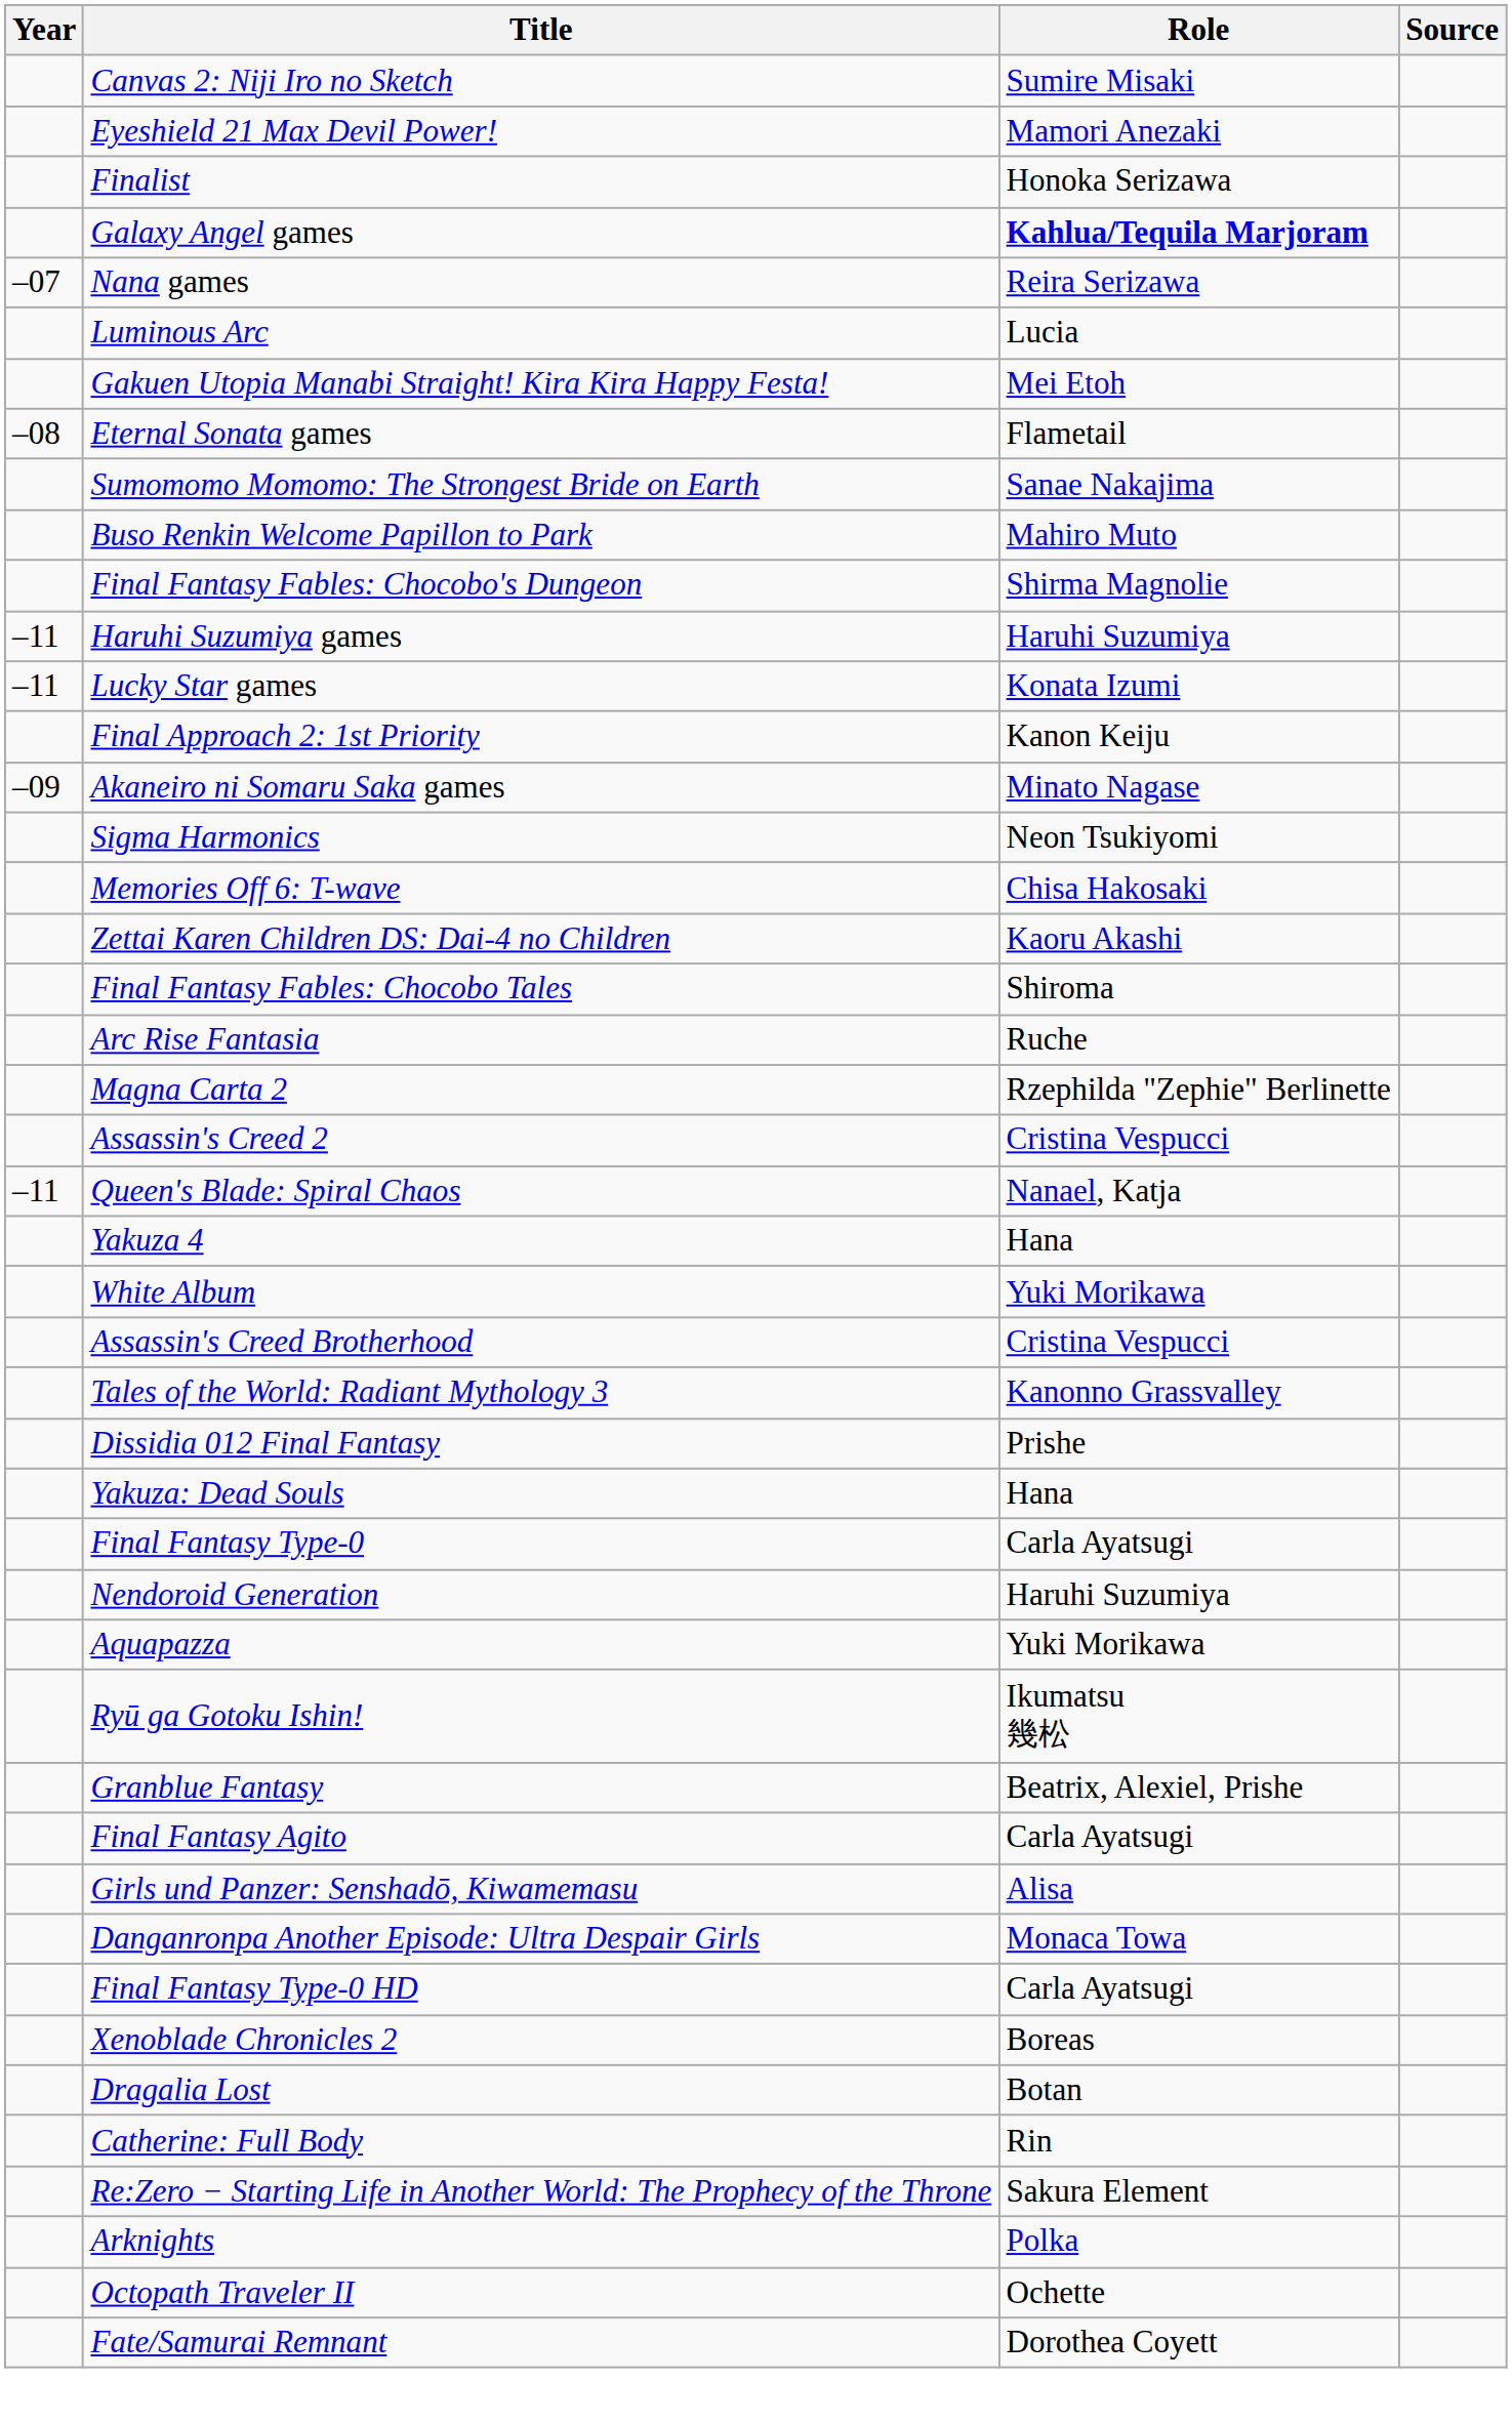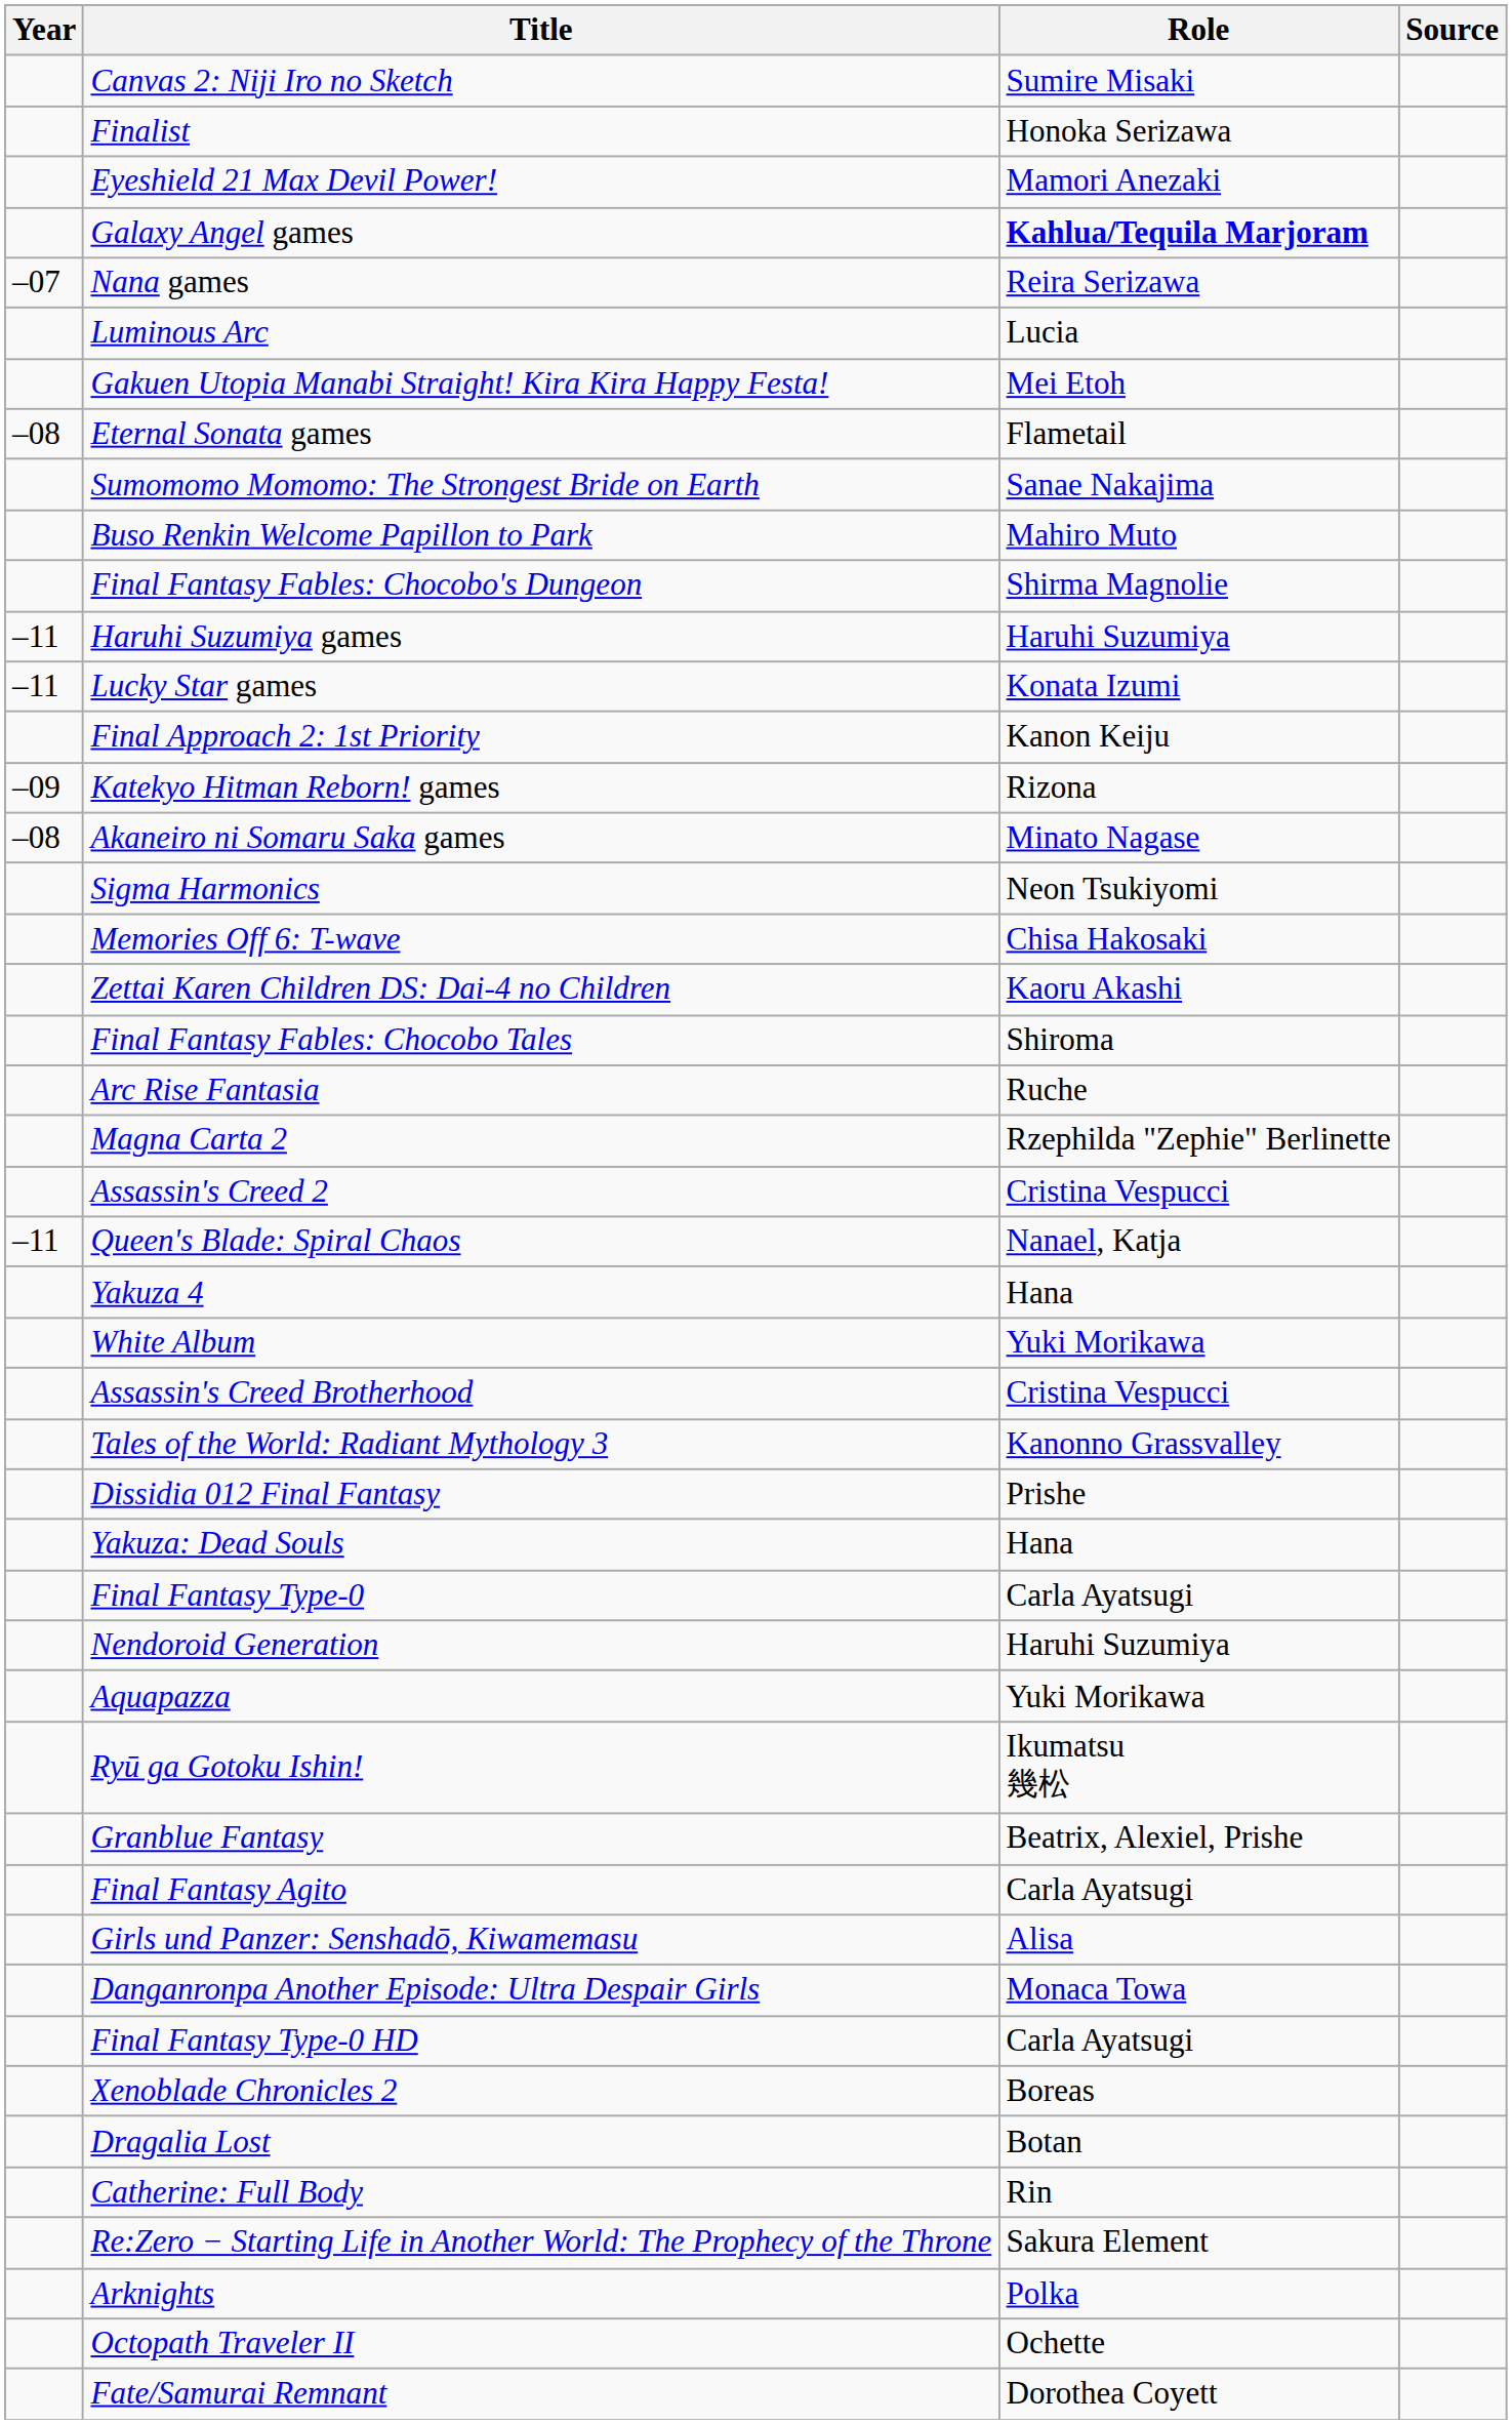rows swapped: Finalist <-> Eyeshield 21 Max Devil Power!
+ row: –09 | Katekyo Hitman Reborn! games | Rizona
Akaneiro ni Somaru Saka games | Year: –09 -> –08
